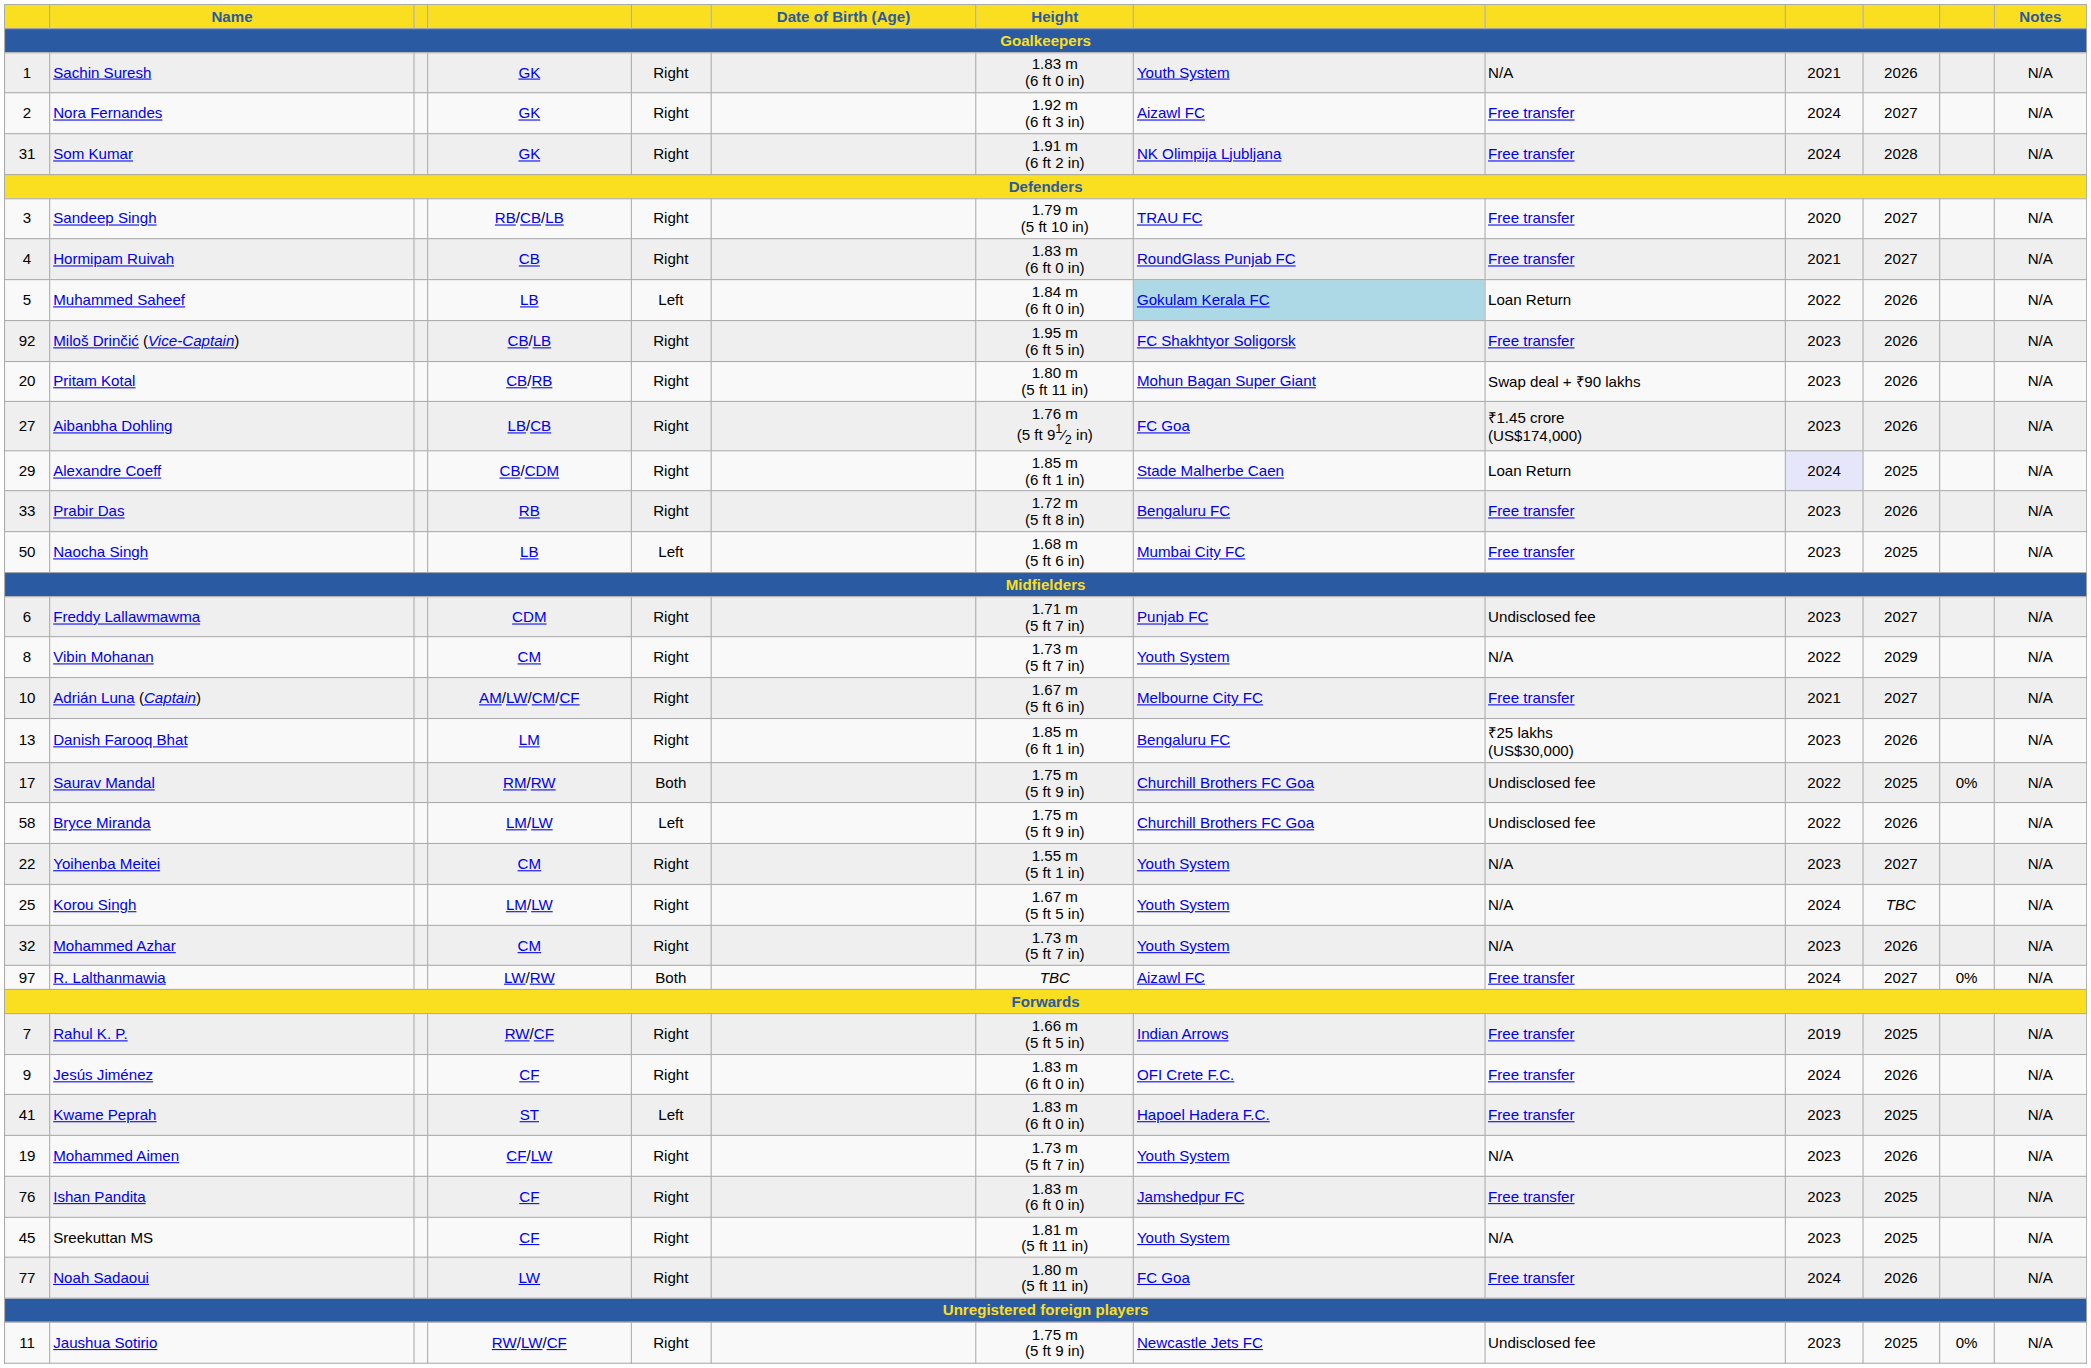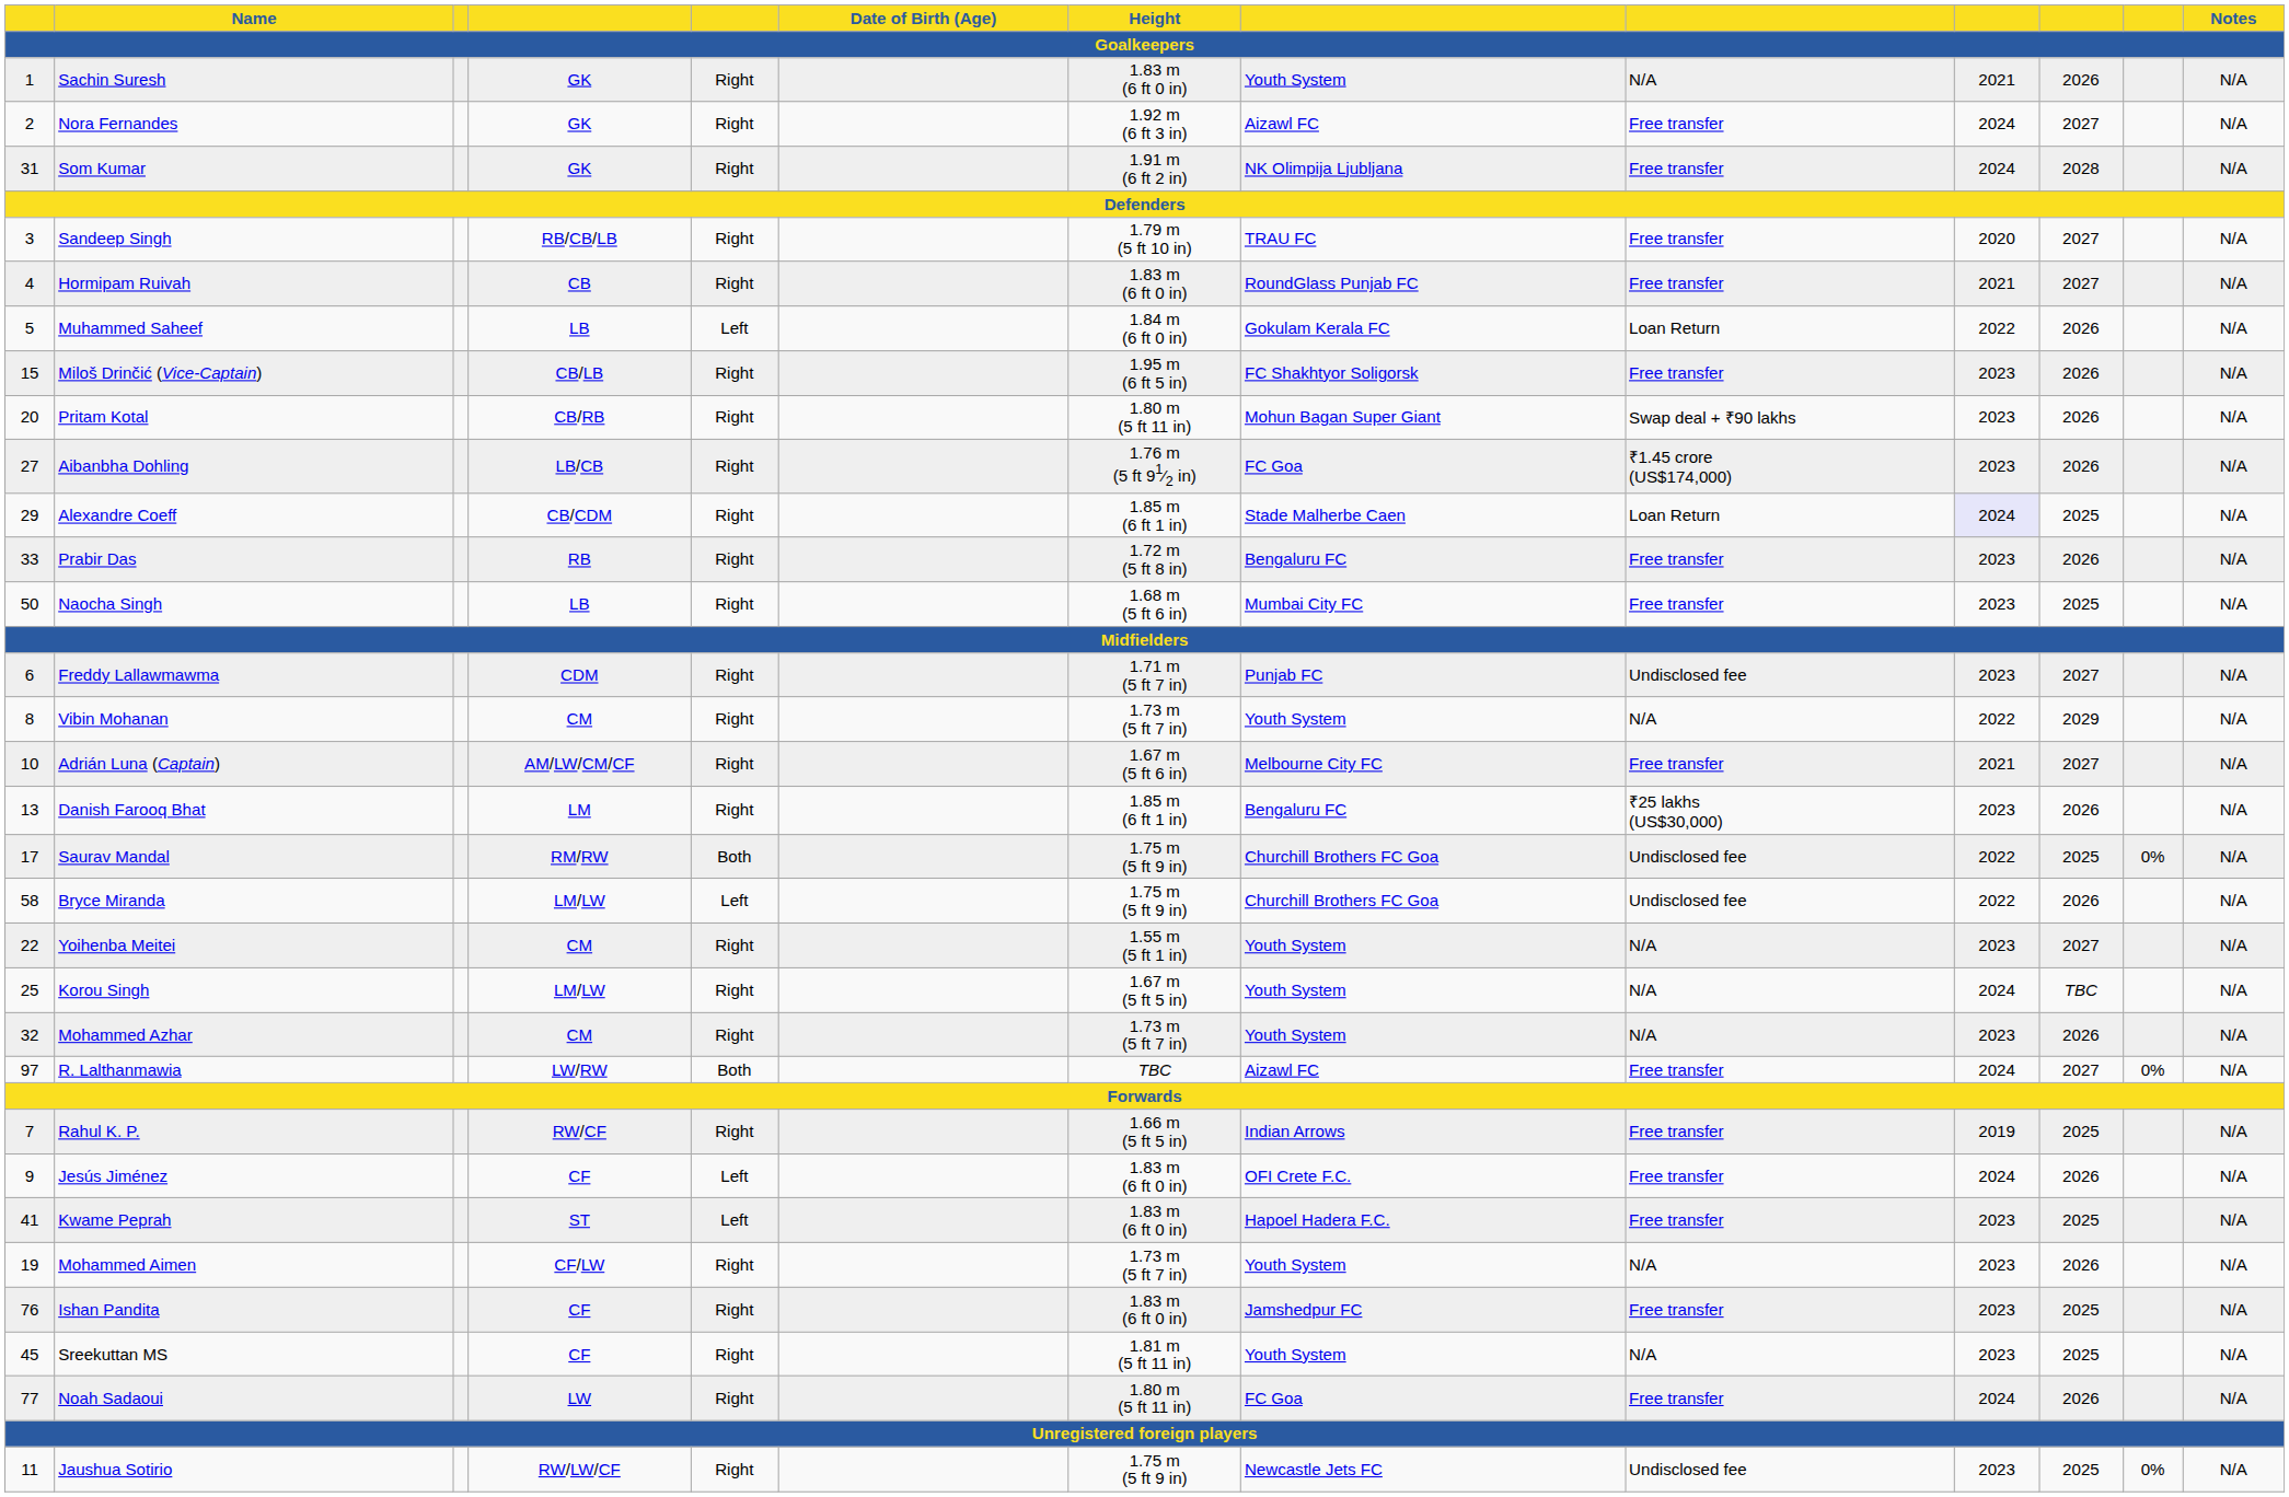Muhammed Saheef | column 8: lightblue background -> no background
Miloš Drinčić (Vice-Captain) | column 1: 92 -> 15
Naocha Singh | column 5: Left -> Right
Jesús Jiménez | column 5: Right -> Left
